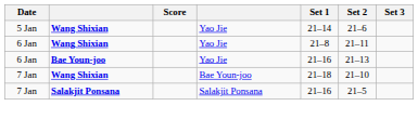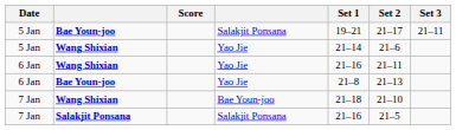+ row: 5 Jan | Bae Youn-joo | Salakjit Ponsana | 19–21 | 21–17 | 21–11
6 Jan / Wang Shixian | Set 1: 21–8 -> 21–16
6 Jan / Bae Youn-joo | Set 1: 21–16 -> 21–8
